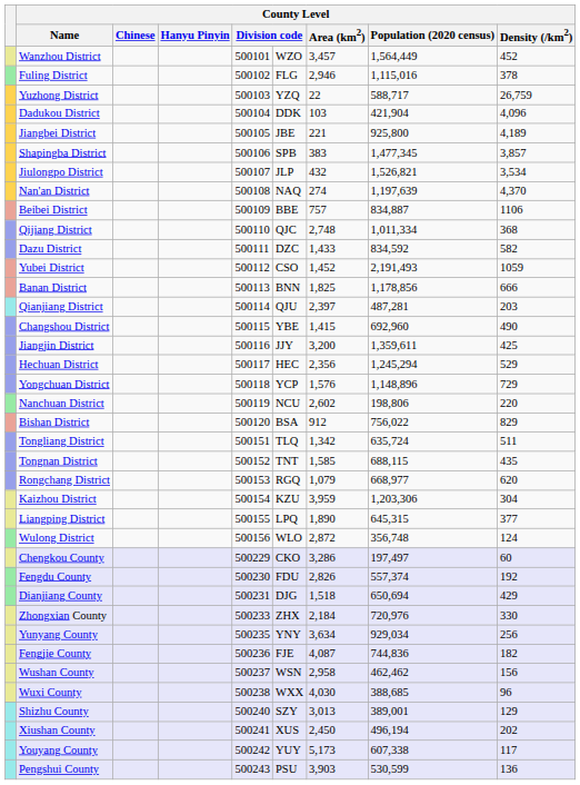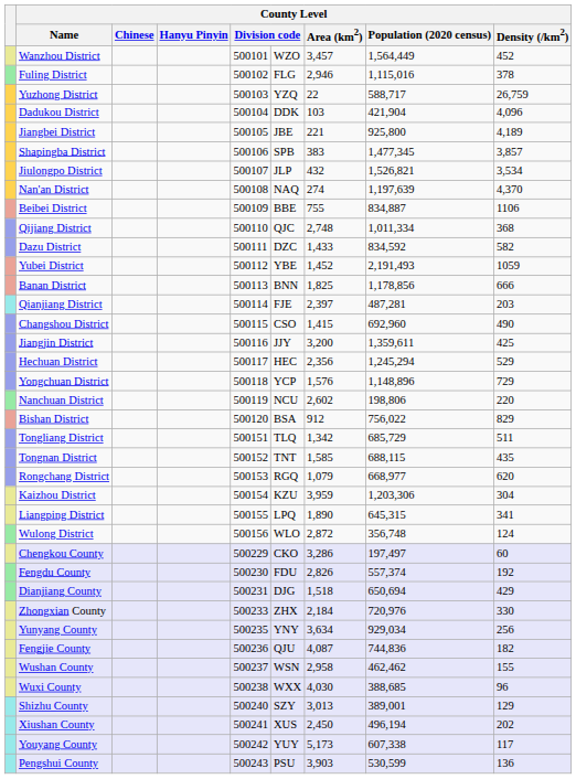Beibei District | County Level / Area (km2): 757 -> 755
Yubei District | column 6: CSO -> YBE
Qianjiang District | column 6: QJU -> FJE
Changshou District | column 6: YBE -> CSO
Tongliang District | County Level / Population (2020 census): 635,724 -> 685,729
Liangping District | County Level / Density (/km2): 377 -> 341
Fengjie County | column 6: FJE -> QJU
Wushan County | County Level / Density (/km2): 156 -> 155
